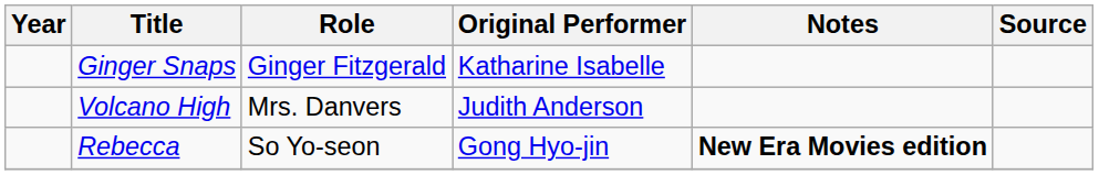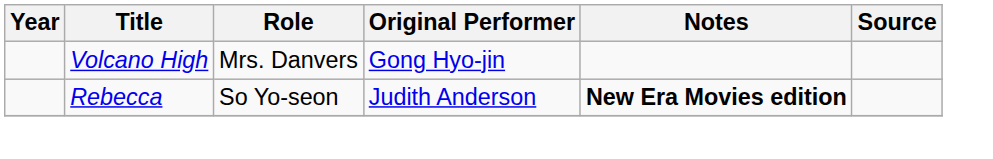- row: Ginger Snaps | Ginger Fitzgerald | Katharine Isabelle
Volcano High | Original Performer: Judith Anderson -> Gong Hyo-jin
Rebecca | Original Performer: Gong Hyo-jin -> Judith Anderson
